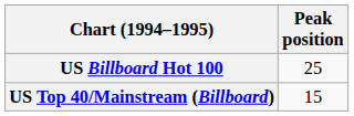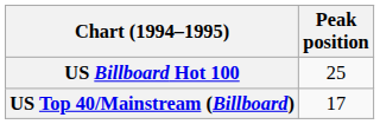US Top 40/Mainstream (Billboard) | Peak position: 15 -> 17
